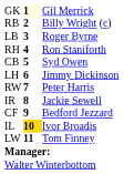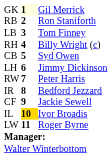RB | column 3: Billy Wright (c) -> Ron Staniforth
LB | column 3: Roger Byrne -> Tom Finney
RH | column 3: Ron Staniforth -> Billy Wright (c)
IR | column 3: Jackie Sewell -> Bedford Jezzard
CF | column 3: Bedford Jezzard -> Jackie Sewell
LW | column 3: Tom Finney -> Roger Byrne
